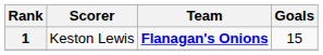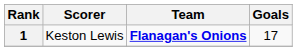1 | Goals: 15 -> 17
